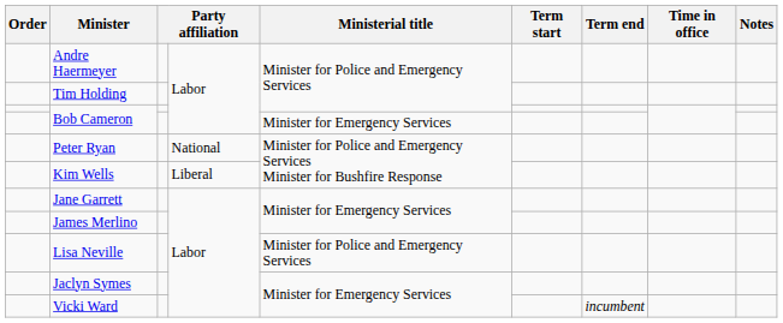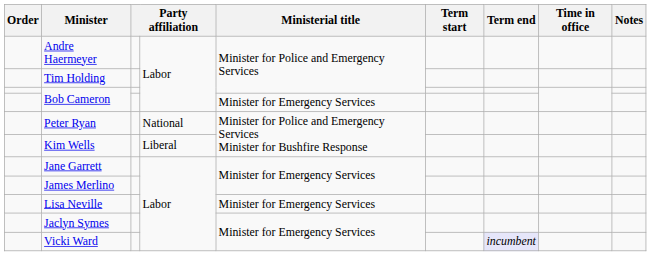Lisa Neville | Ministerial title: Minister for Police and Emergency Services -> Minister for Emergency Services
Vicki Ward | Term end: no background -> lavender background
